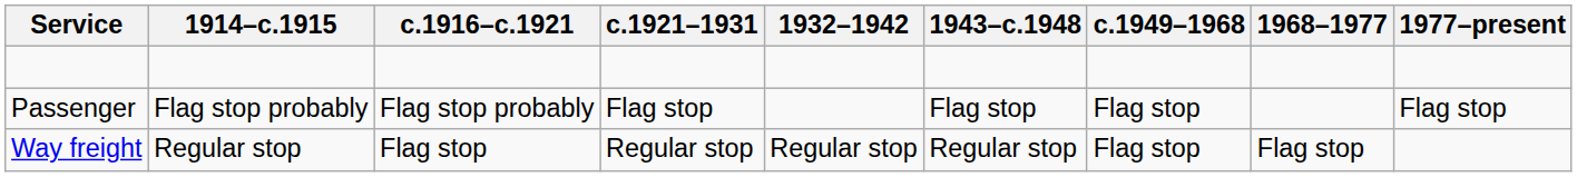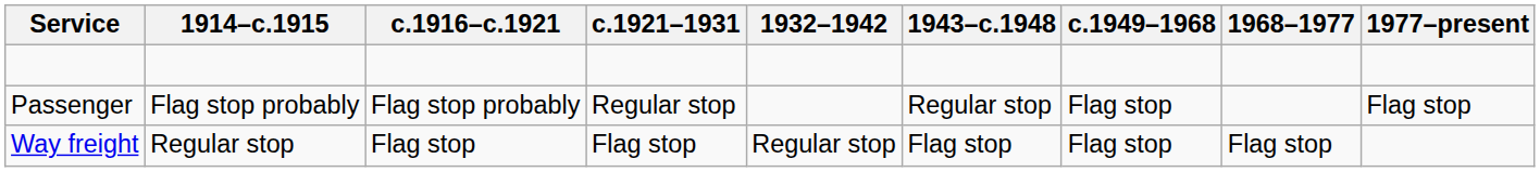Passenger | c.1921–1931: Flag stop -> Regular stop
Passenger | 1943–c.1948: Flag stop -> Regular stop
Way freight | c.1921–1931: Regular stop -> Flag stop
Way freight | 1943–c.1948: Regular stop -> Flag stop
